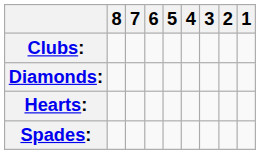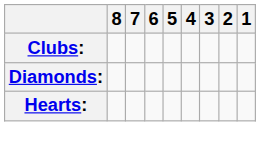- row: Spades:
